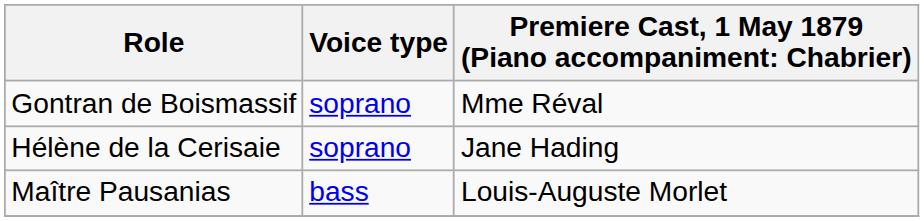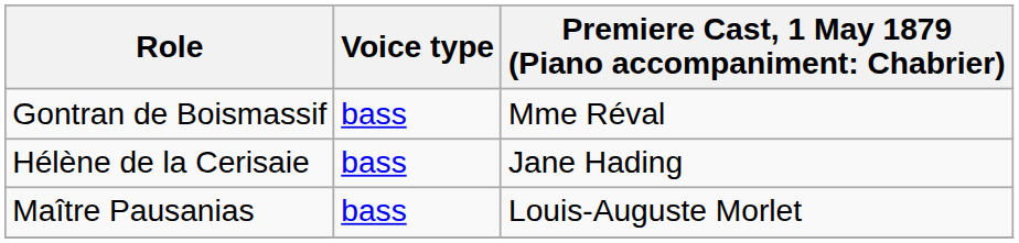Gontran de Boismassif | Voice type: soprano -> bass
Hélène de la Cerisaie | Voice type: soprano -> bass
